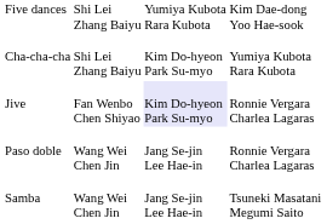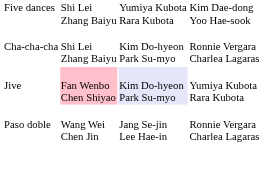Cha-cha-cha | column 4: Yumiya Kubota Rara Kubota -> Ronnie Vergara Charlea Lagaras
Jive | column 2: no background -> pink background
Jive | column 4: Ronnie Vergara Charlea Lagaras -> Yumiya Kubota Rara Kubota
- row: Samba | Wang Wei Chen Jin | Jang Se-jin Lee Hae-in | Tsuneki Masatani Megumi Saito
